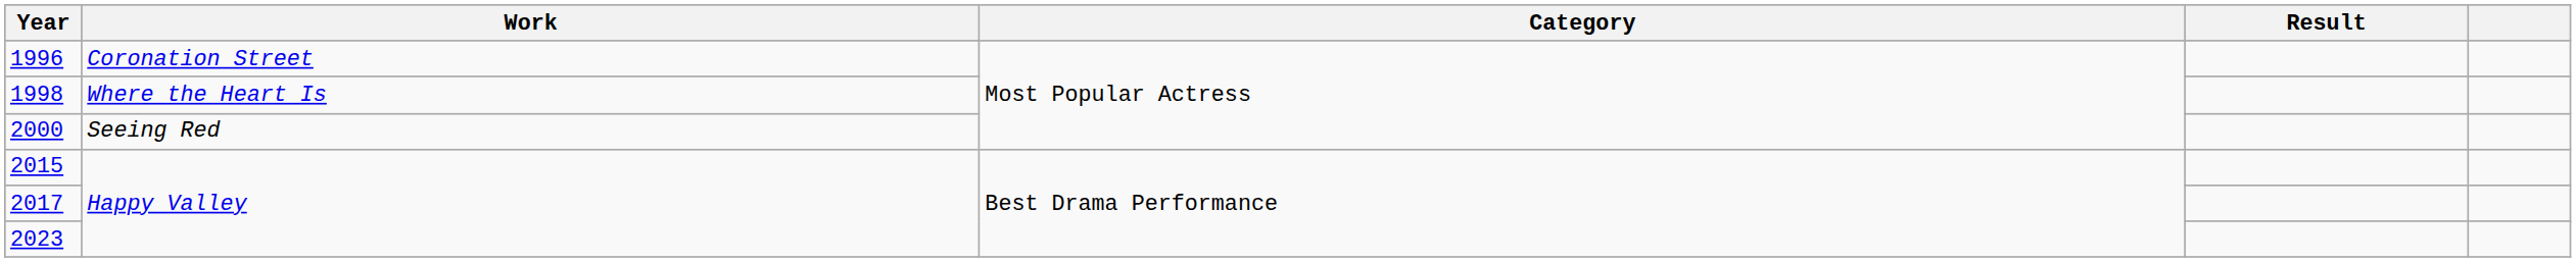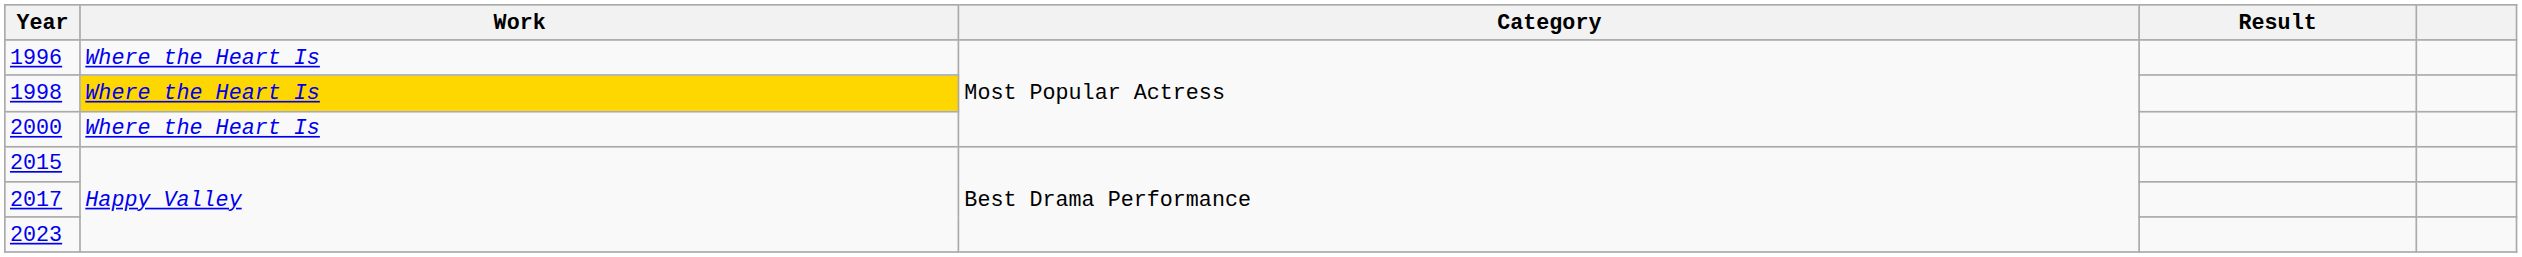1996 | Work: Coronation Street -> Where the Heart Is
1998 | Work: no background -> gold background
2000 | Work: Seeing Red -> Where the Heart Is
